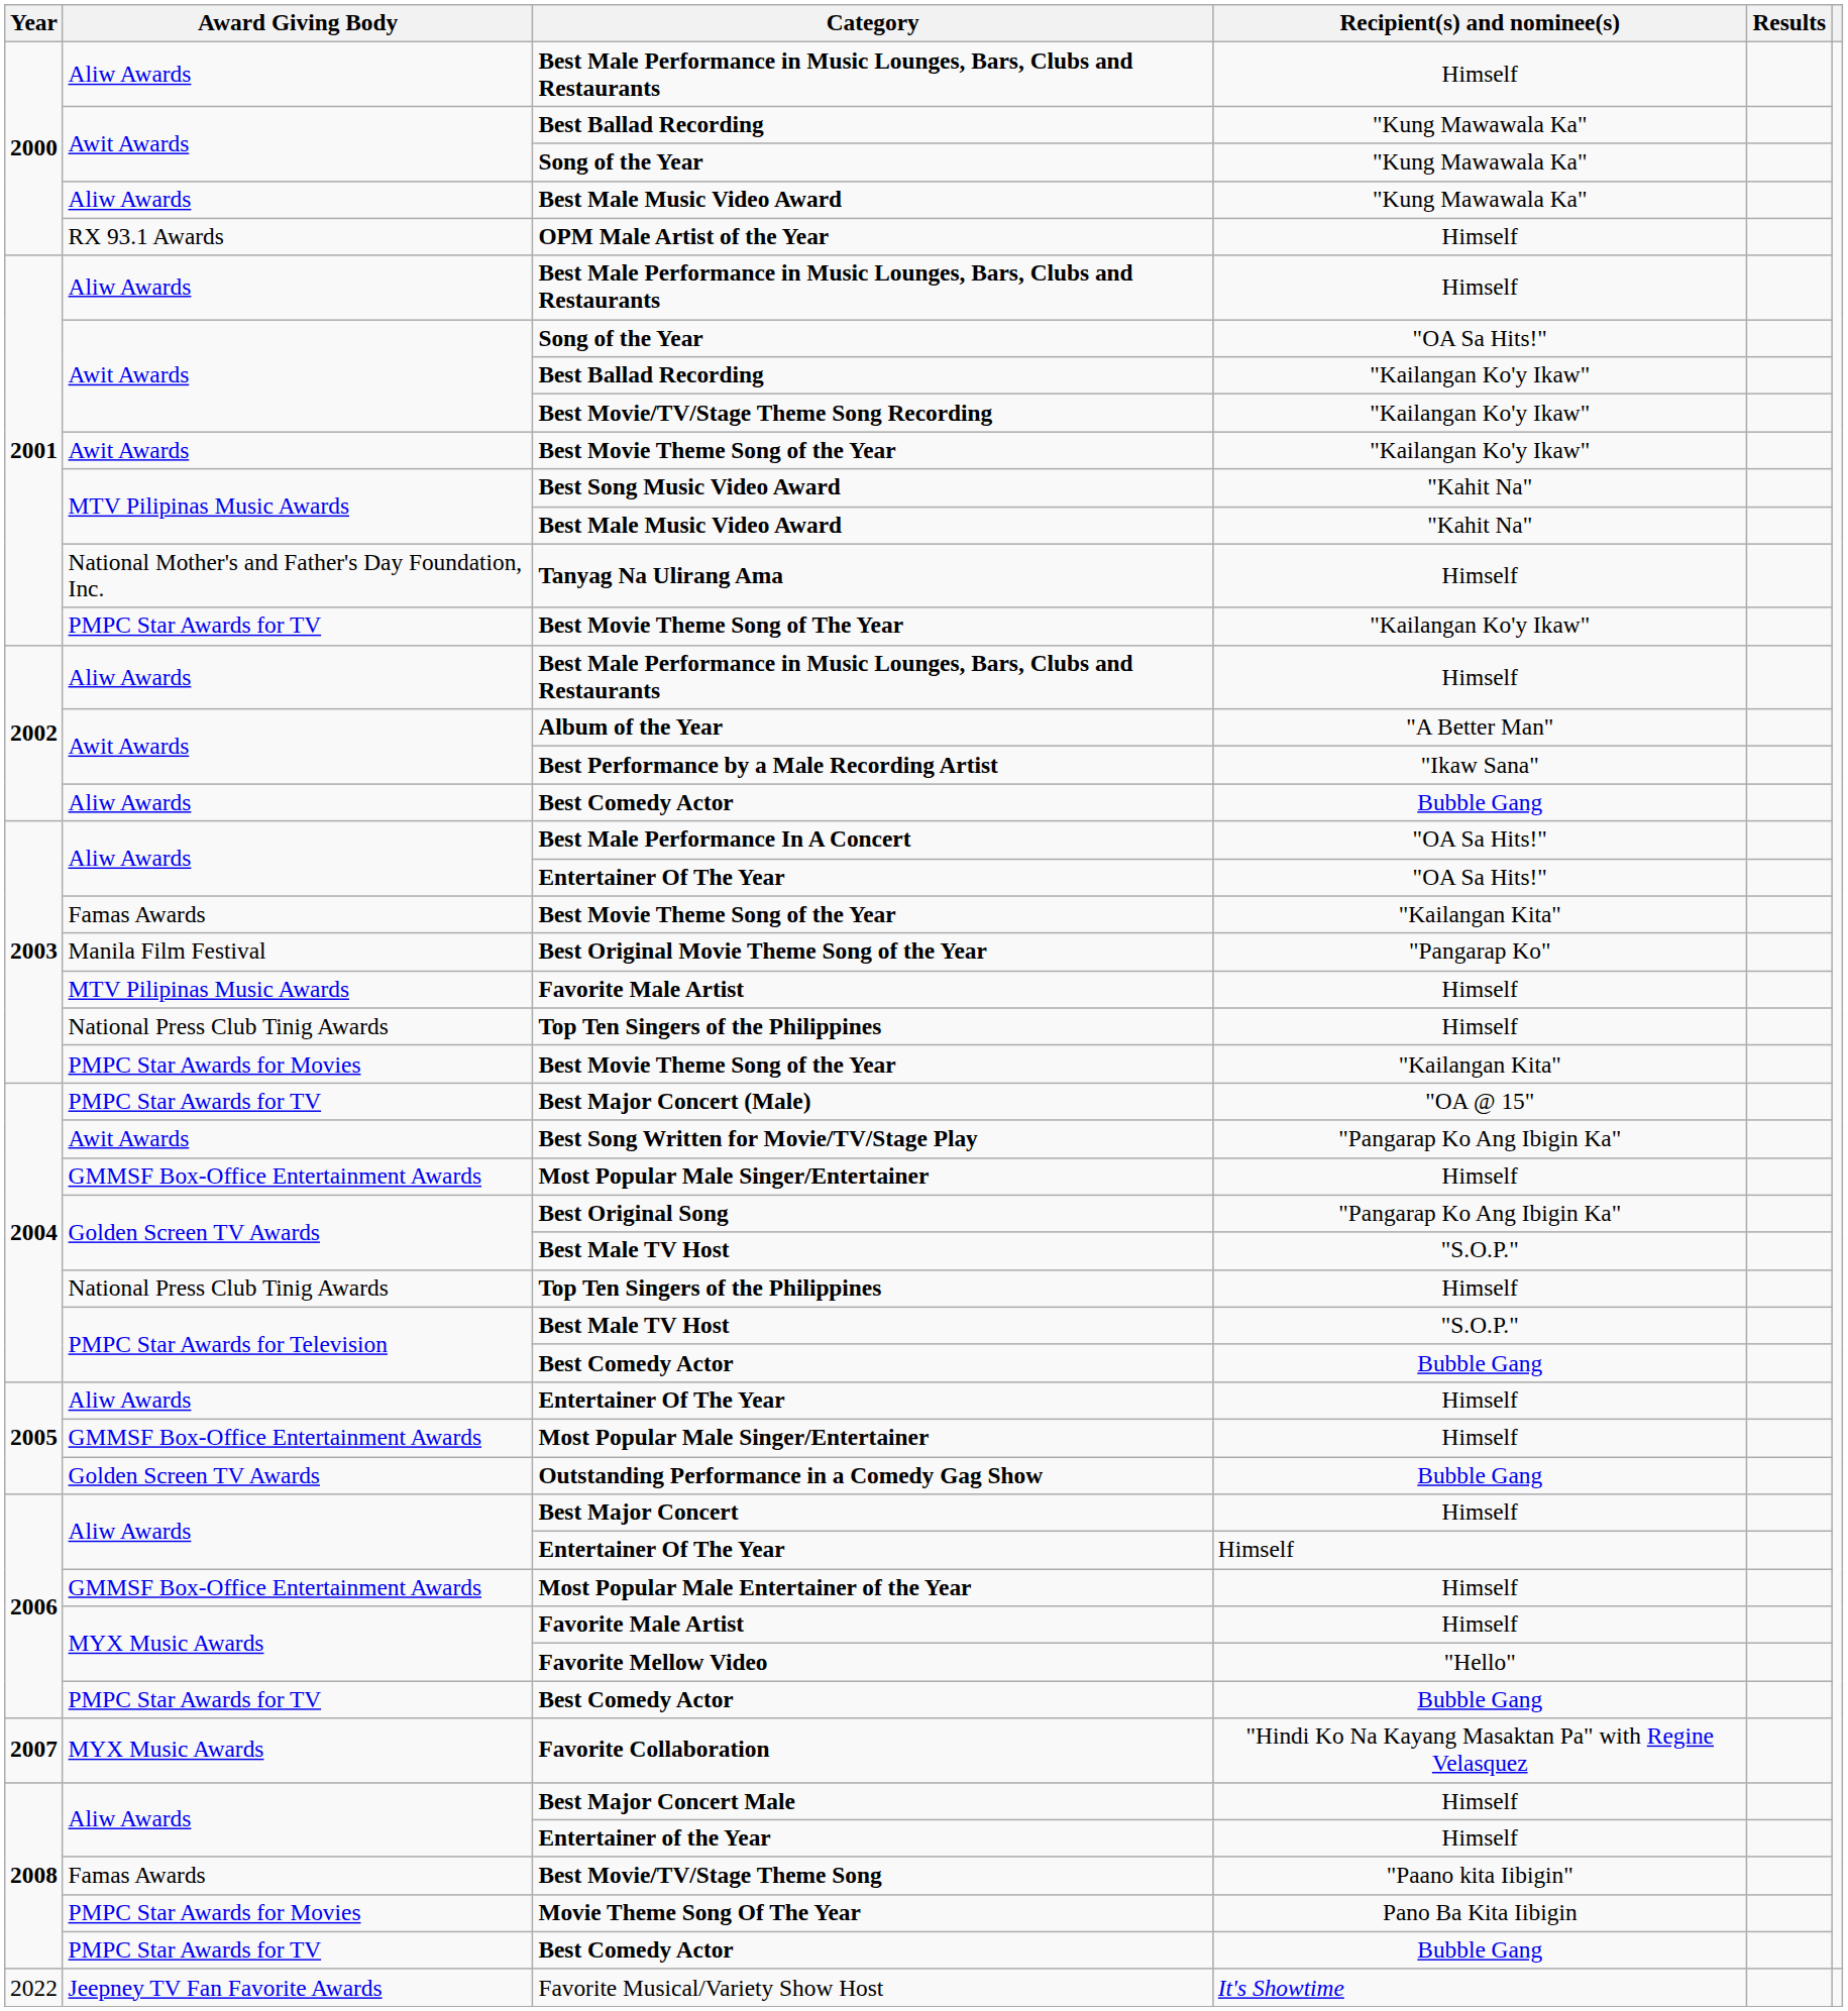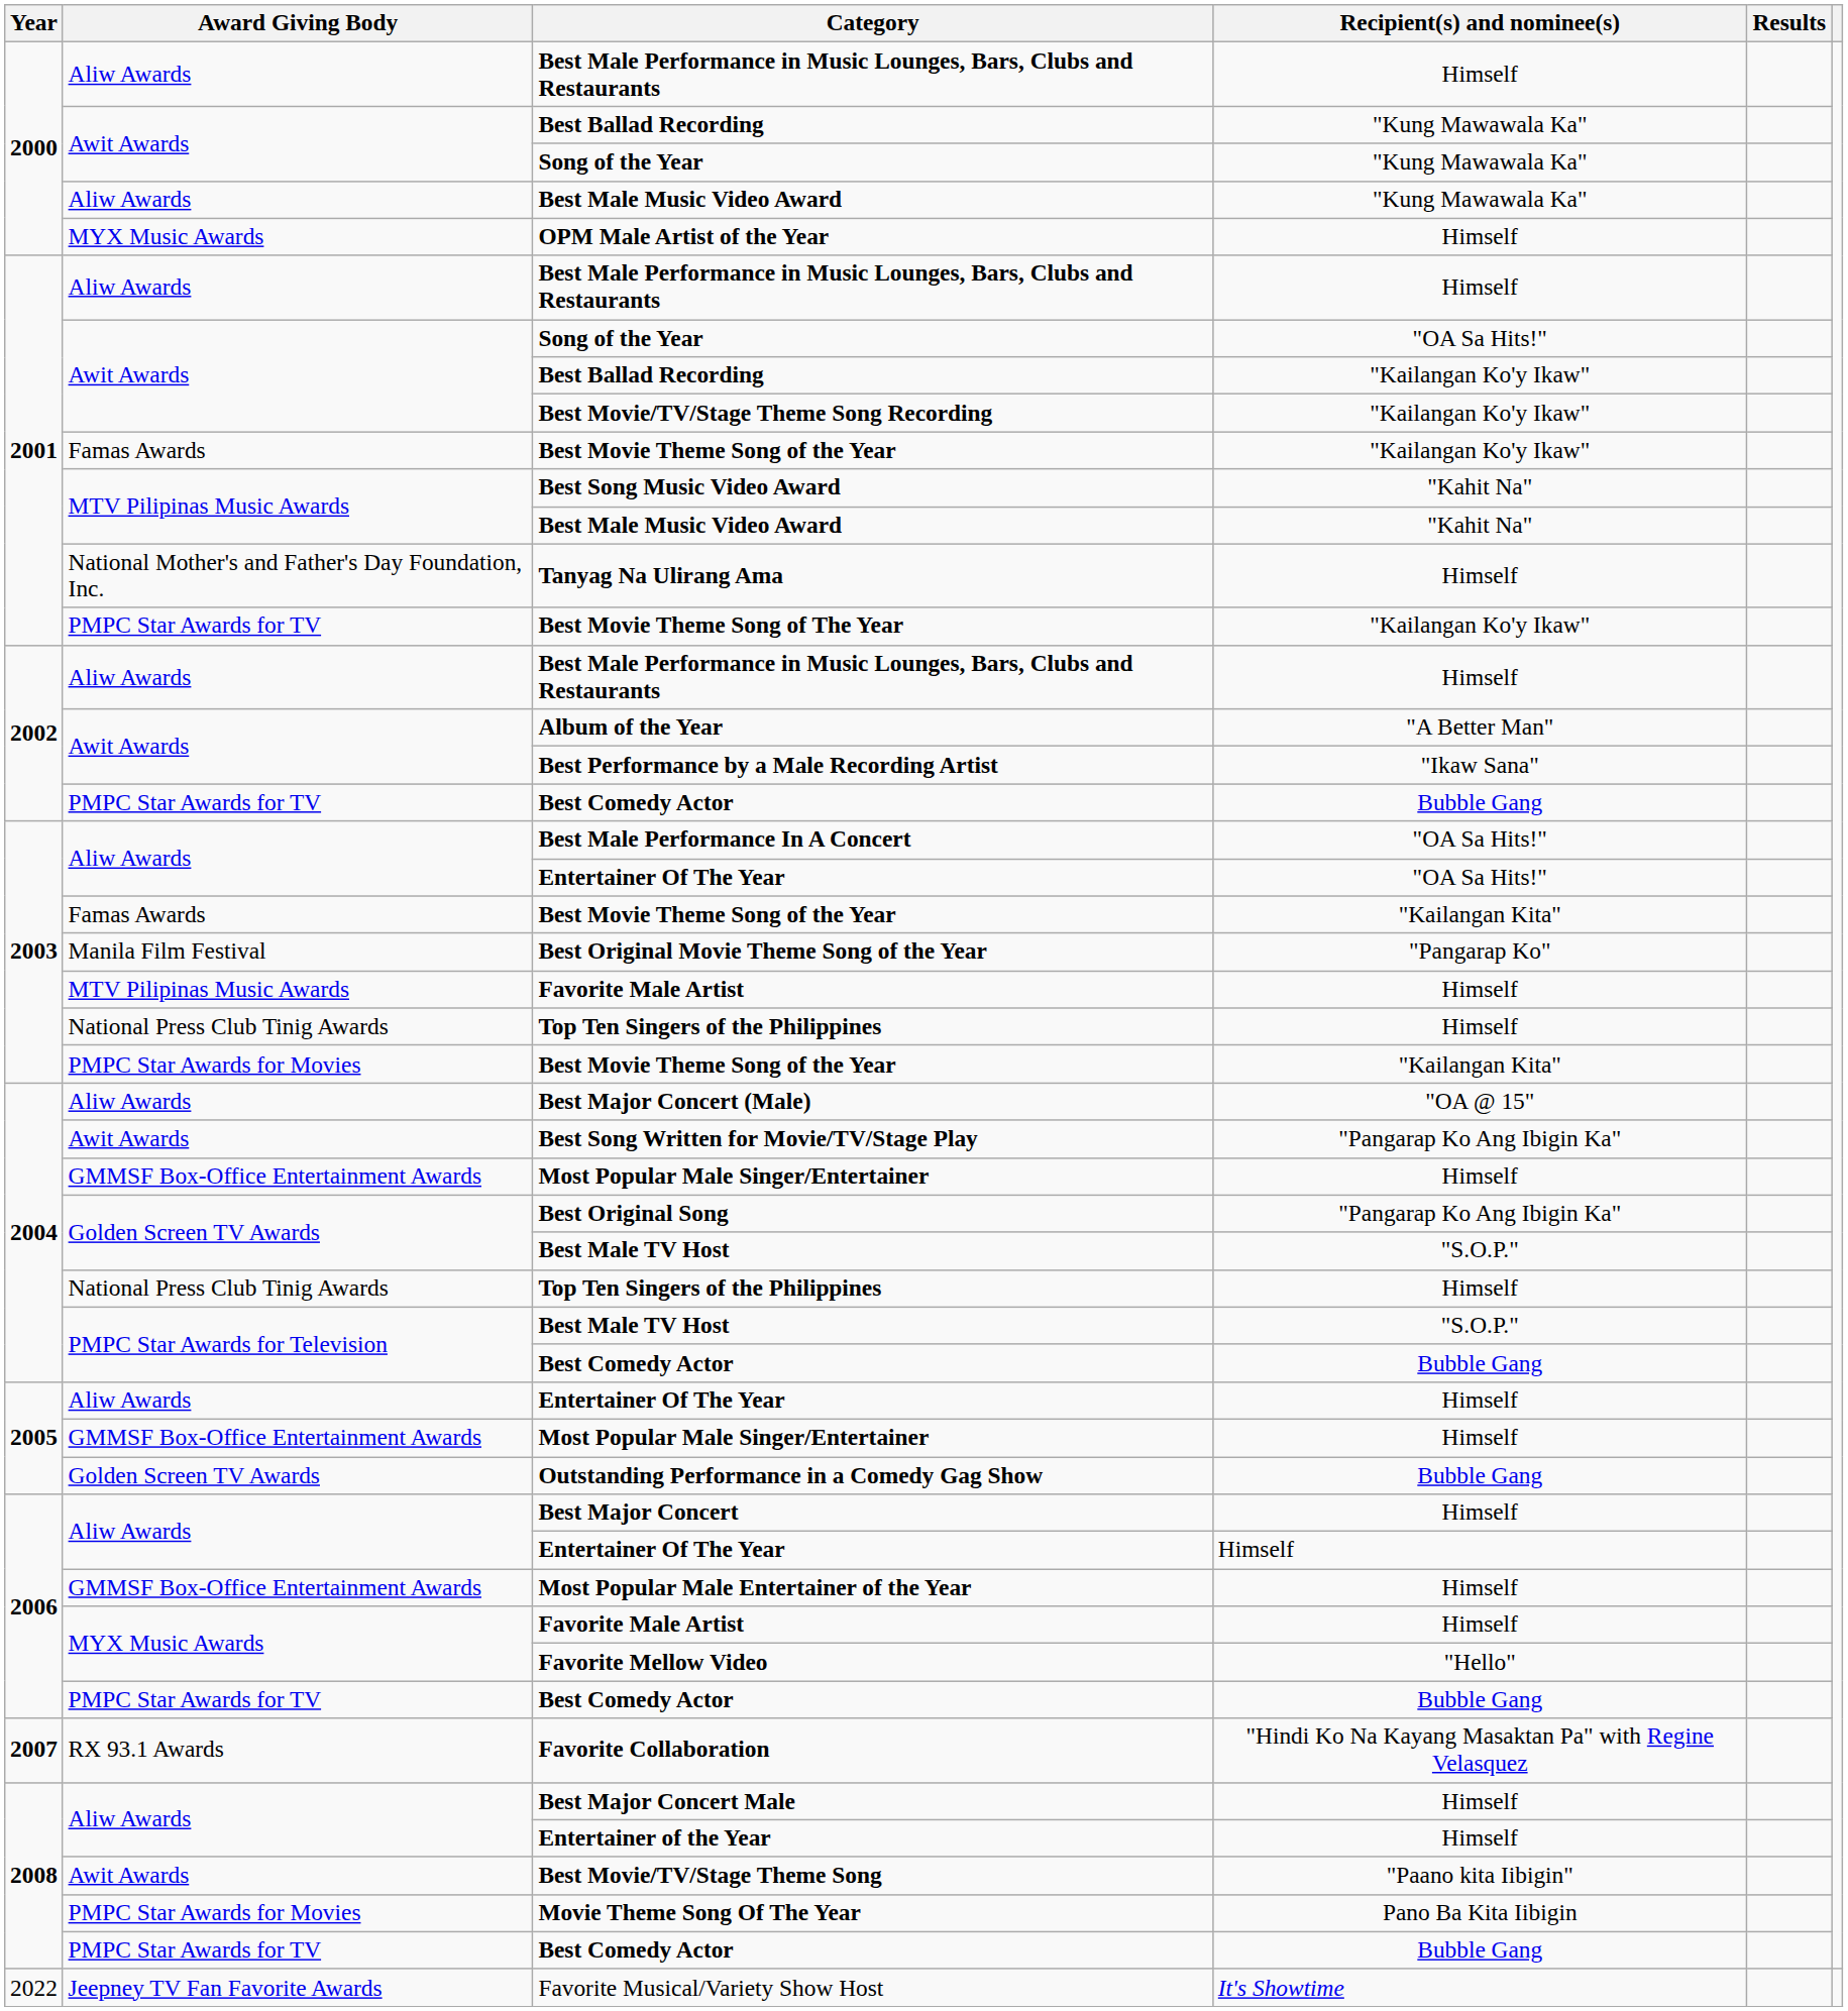OPM Male Artist of the Year | Award Giving Body: RX 93.1 Awards -> MYX Music Awards
2001 / Best Movie Theme Song of the Year | Award Giving Body: Awit Awards -> Famas Awards
2002 / Best Comedy Actor | Award Giving Body: Aliw Awards -> PMPC Star Awards for TV
Best Major Concert (Male) | Award Giving Body: PMPC Star Awards for TV -> Aliw Awards
Favorite Collaboration | Award Giving Body: MYX Music Awards -> RX 93.1 Awards
Best Movie/TV/Stage Theme Song | Award Giving Body: Famas Awards -> Awit Awards
